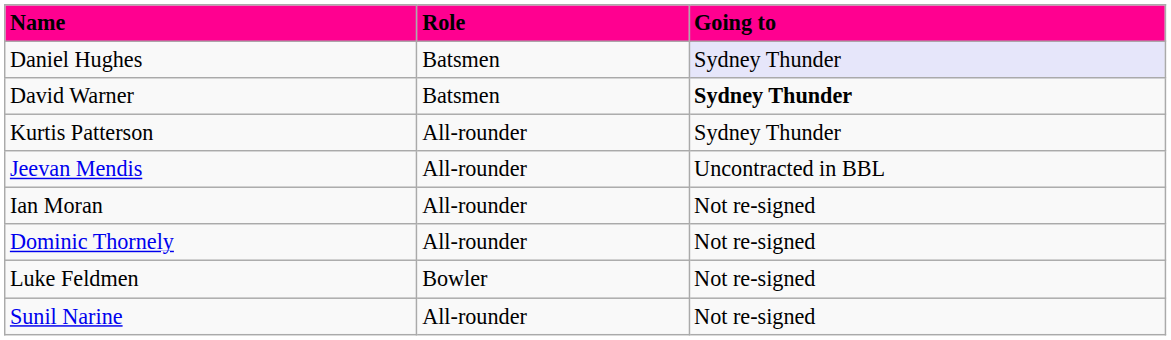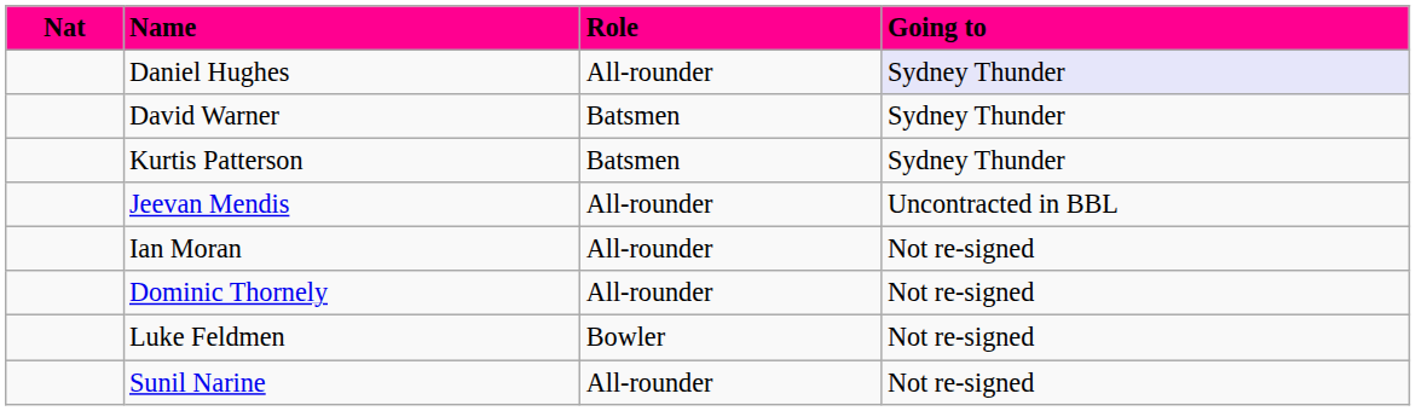+ column: Nat
Daniel Hughes | Role: Batsmen -> All-rounder
David Warner | Going to: bold -> normal
Kurtis Patterson | Role: All-rounder -> Batsmen
